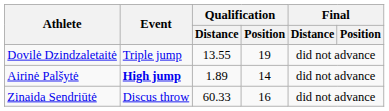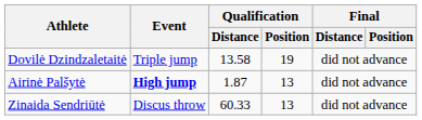Dovilė Dzindzaletaitė | Qualification / Distance: 13.55 -> 13.58
Airinė Palšytė | Qualification / Distance: 1.89 -> 1.87
Airinė Palšytė | Qualification / Position: 14 -> 13
Zinaida Sendriūtė | Qualification / Position: 16 -> 13
